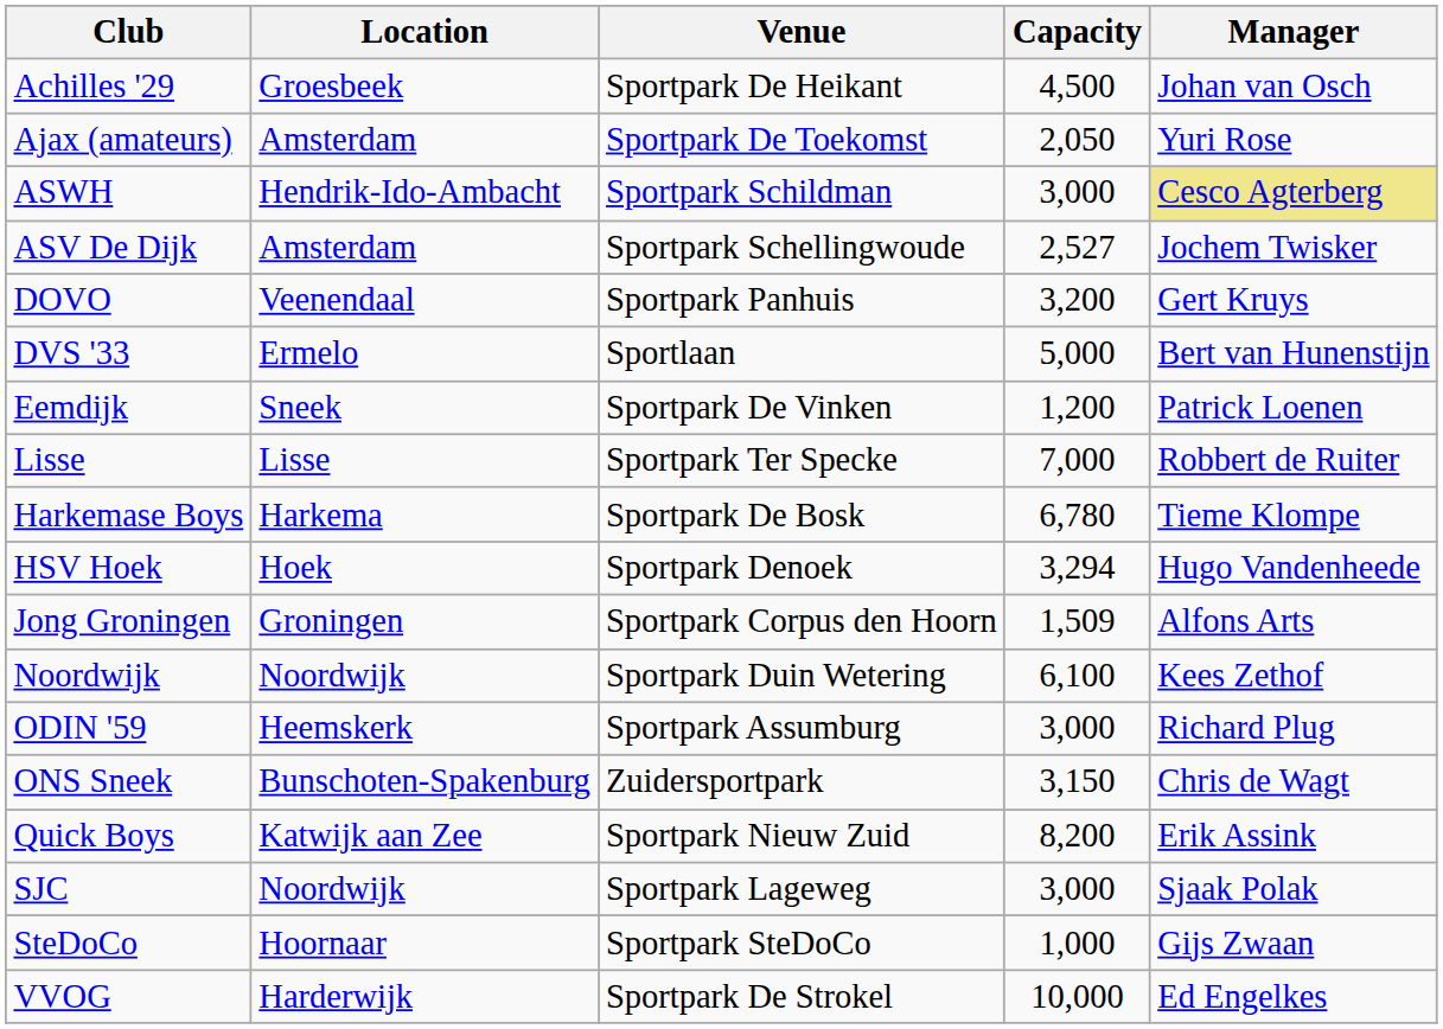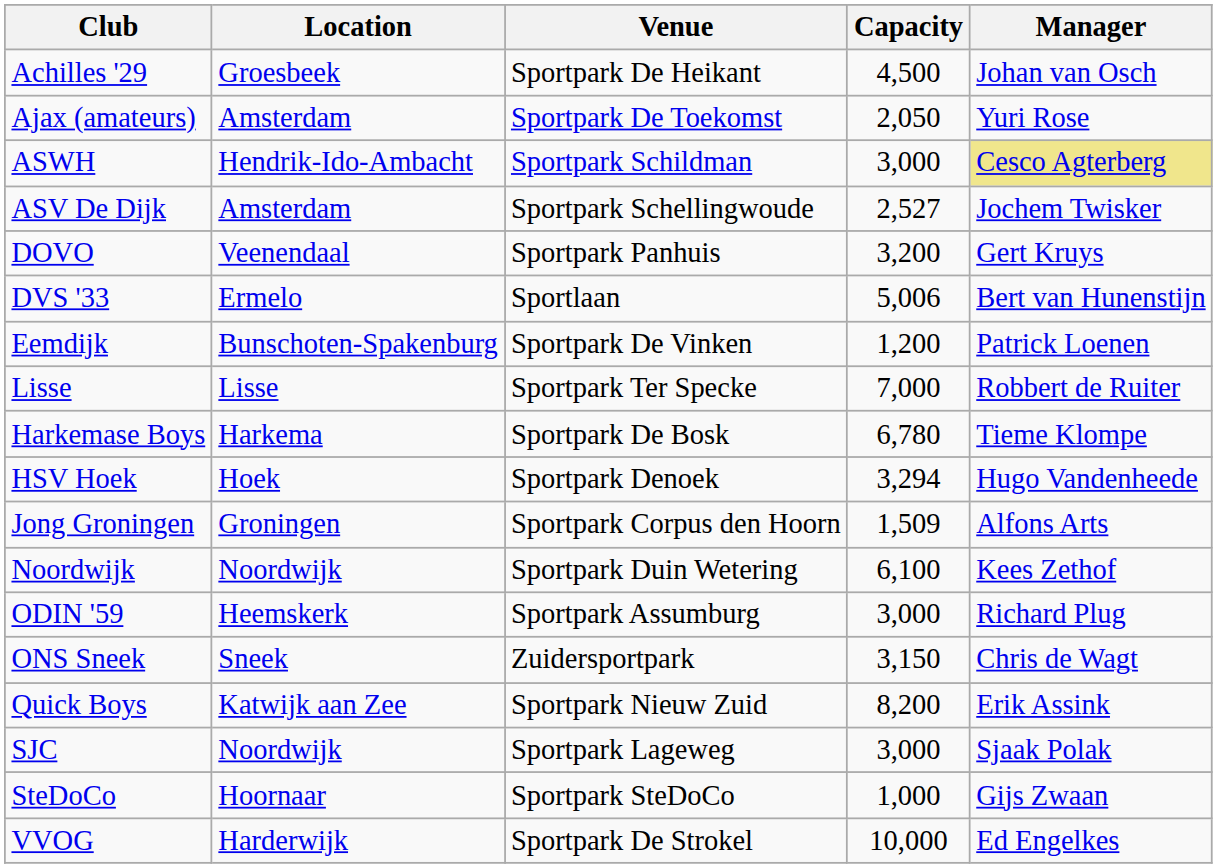DVS '33 | Capacity: 5,000 -> 5,006
Eemdijk | Location: Sneek -> Bunschoten-Spakenburg
ONS Sneek | Location: Bunschoten-Spakenburg -> Sneek
